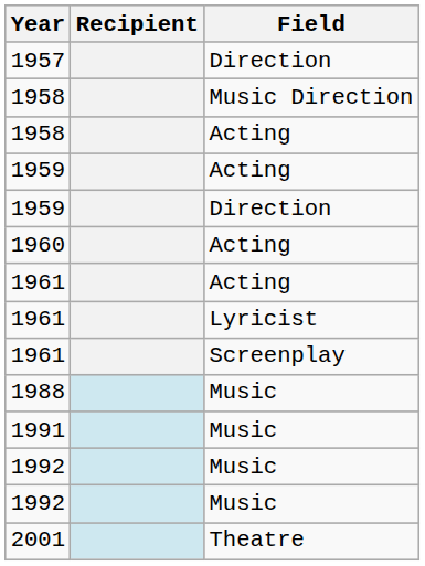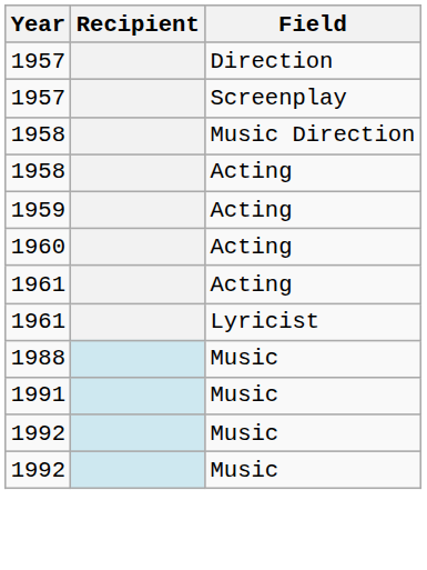+ row: 1957 | Screenplay
- row: 1959 | Direction
- row: 1961 | Screenplay
- row: 2001 | Theatre
